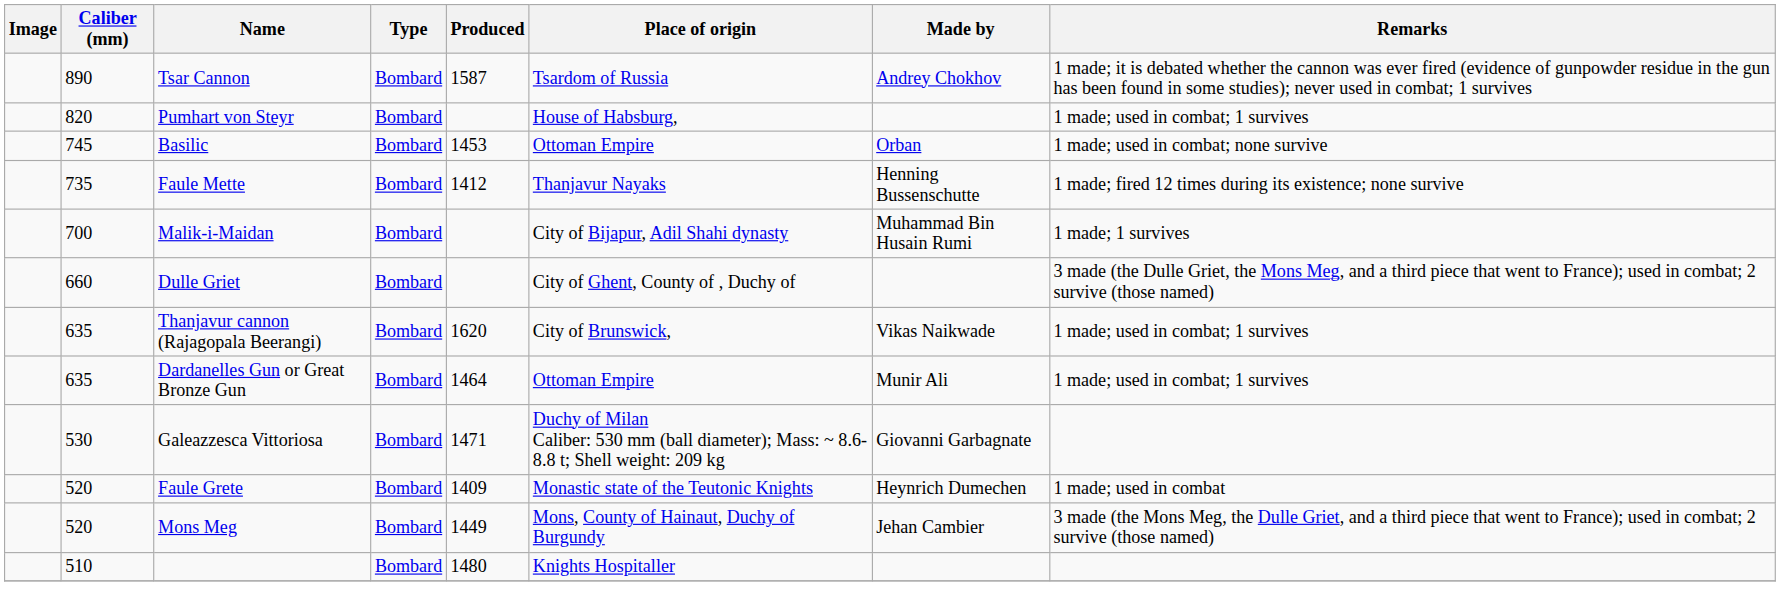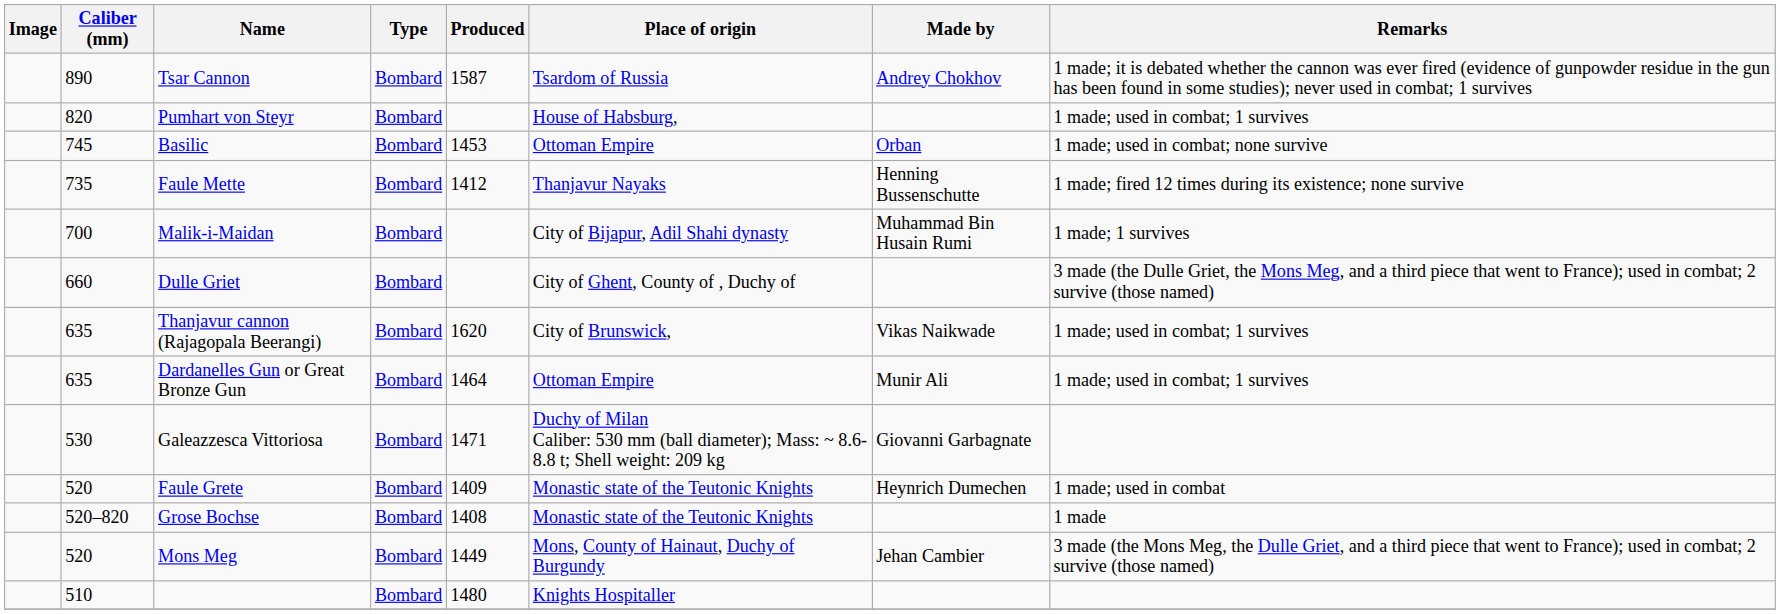+ row: 520–820 | Grose Bochse | Bombard | 1408 | Monastic state of the Teutonic Knights | 1 made
